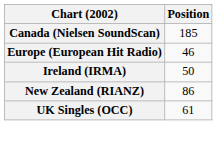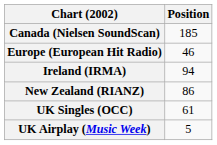Ireland (IRMA) | Position: 50 -> 94
+ row: UK Airplay (Music Week) | 5
